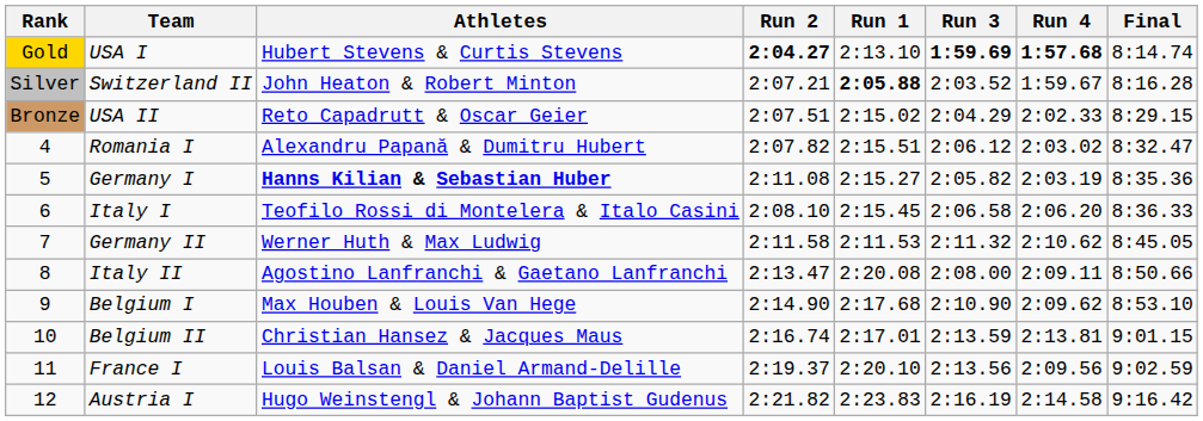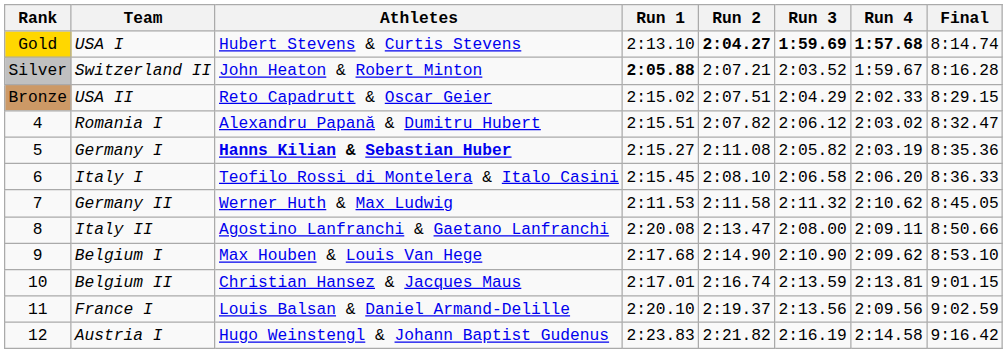columns swapped: Run 1 <-> Run 2
